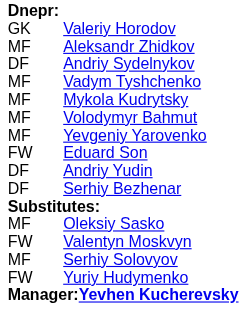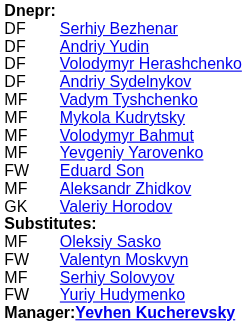rows swapped: Valeriy Horodov <-> Serhiy Bezhenar
rows swapped: Andriy Yudin <-> Aleksandr Zhidkov
+ row: DF | Volodymyr Herashchenko
